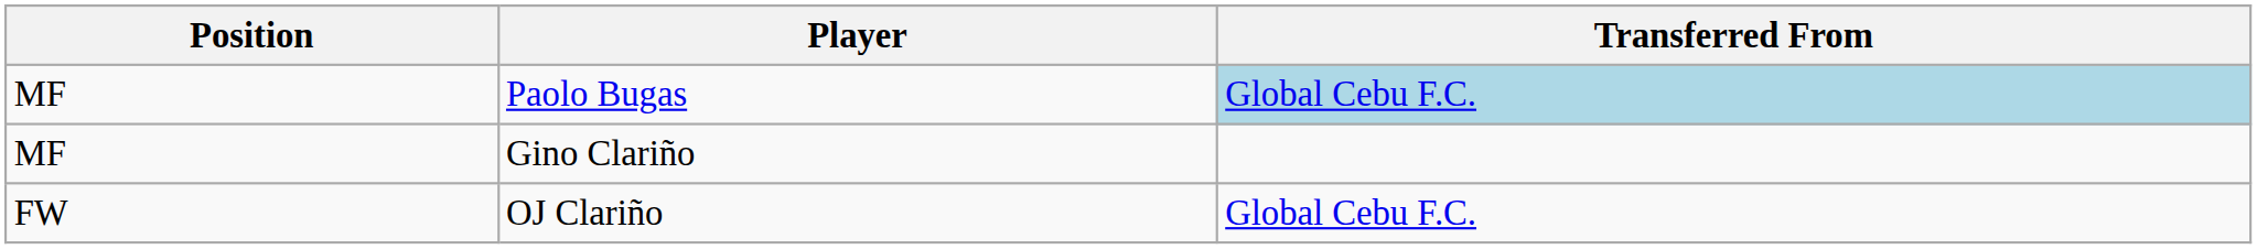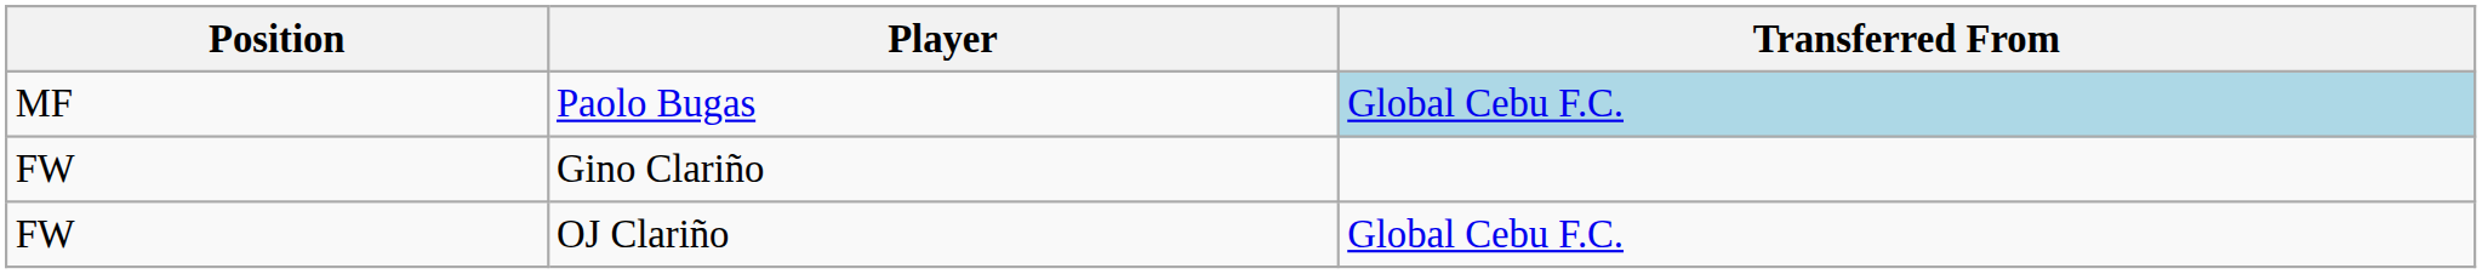Gino Clariño | Position: MF -> FW
